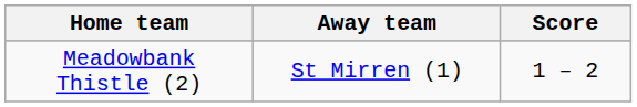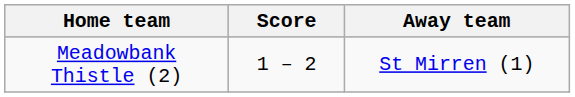columns swapped: Score <-> Away team
